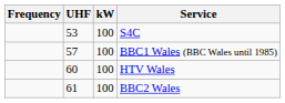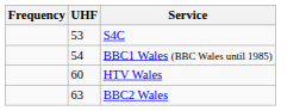- column: kW | 100 | 100 | 100 | 100
BBC1 Wales (BBC Wales until 1985) | UHF: 57 -> 54
BBC2 Wales | UHF: 61 -> 63
